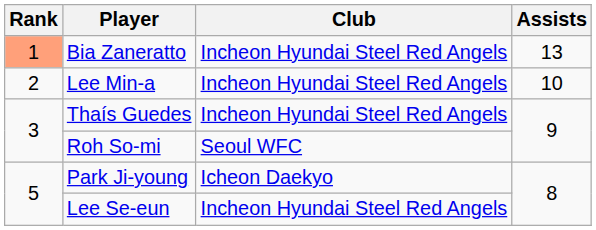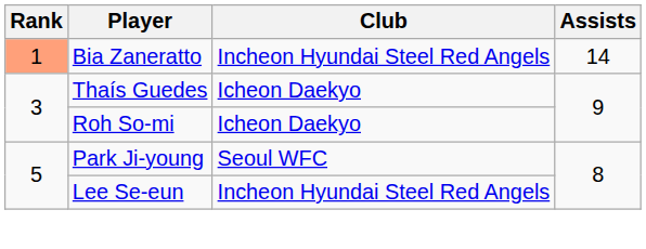Bia Zaneratto | Assists: 13 -> 14
- row: 2 | Lee Min-a | Incheon Hyundai Steel Red Angels | 10
Thaís Guedes | Club: Incheon Hyundai Steel Red Angels -> Icheon Daekyo
Roh So-mi | Club: Seoul WFC -> Icheon Daekyo
Park Ji-young | Club: Icheon Daekyo -> Seoul WFC
